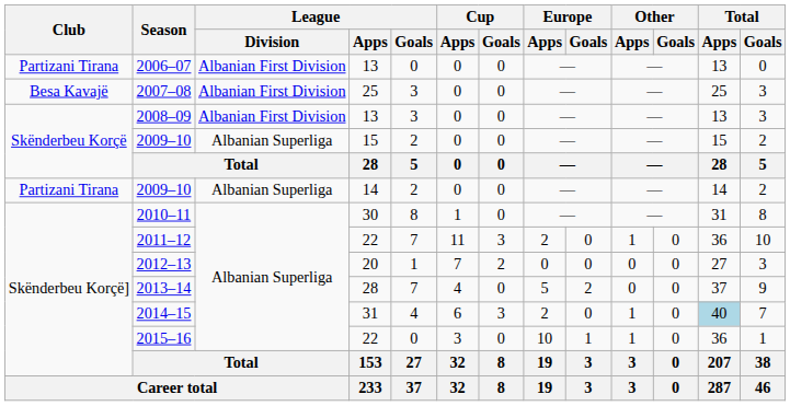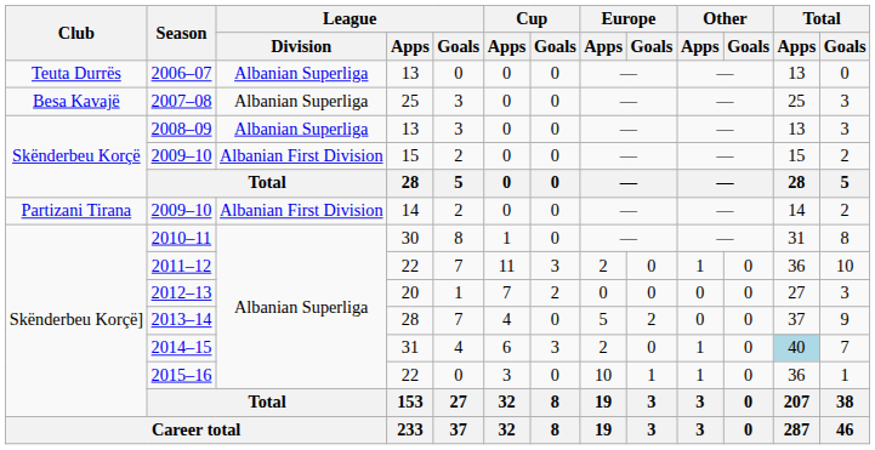2006–07 | Club: Partizani Tirana -> Teuta Durrës
2006–07 | League / Division: Albanian First Division -> Albanian Superliga
2007–08 | League / Division: Albanian First Division -> Albanian Superliga
2008–09 | League / Division: Albanian First Division -> Albanian Superliga
2009–10 / 15 | League / Division: Albanian Superliga -> Albanian First Division
2009–10 / 14 | League / Division: Albanian Superliga -> Albanian First Division
